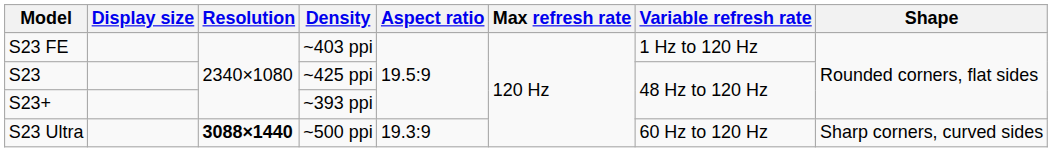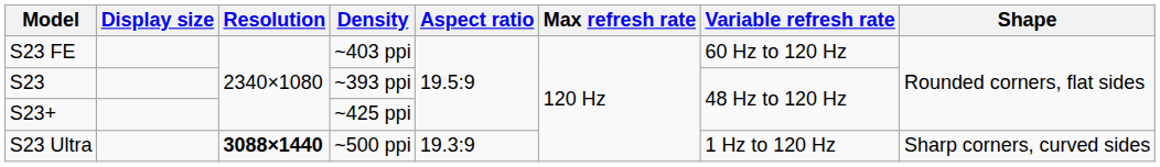S23 FE | Variable refresh rate: 1 Hz to 120 Hz -> 60 Hz to 120 Hz
S23 | Density: ~425 ppi -> ~393 ppi
S23+ | Density: ~393 ppi -> ~425 ppi
S23 Ultra | Variable refresh rate: 60 Hz to 120 Hz -> 1 Hz to 120 Hz
